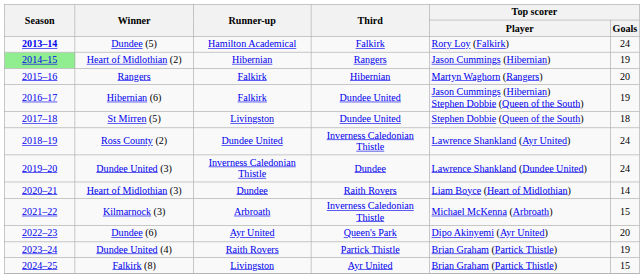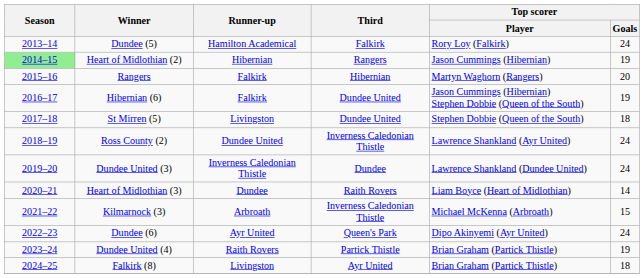Dundee (5) | Season: bold -> normal
Dundee (6) | Top scorer / Goals: 20 -> 24
Falkirk (8) | Top scorer / Goals: 15 -> 18
